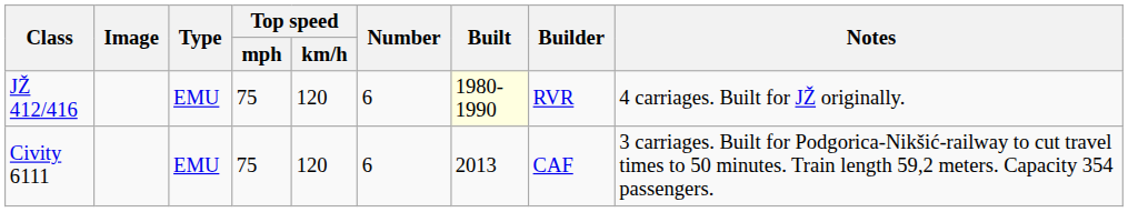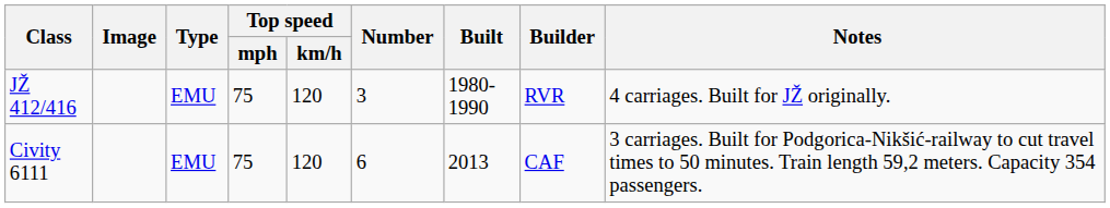JŽ 412/416 | Number: 6 -> 3
JŽ 412/416 | Built: lightyellow background -> no background
